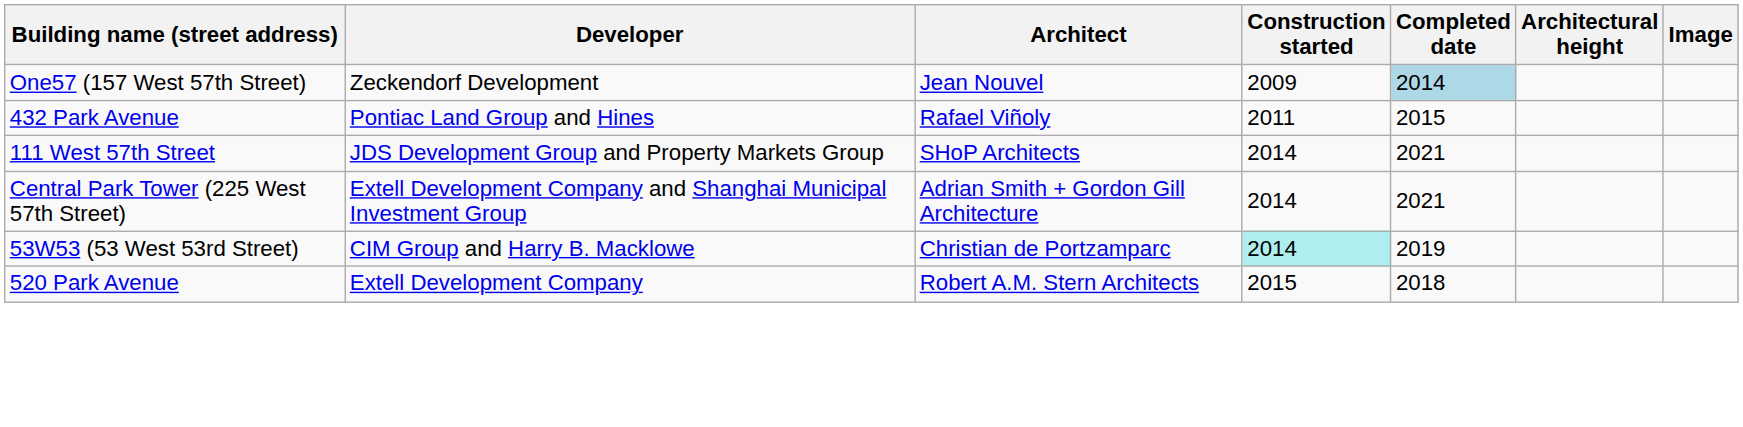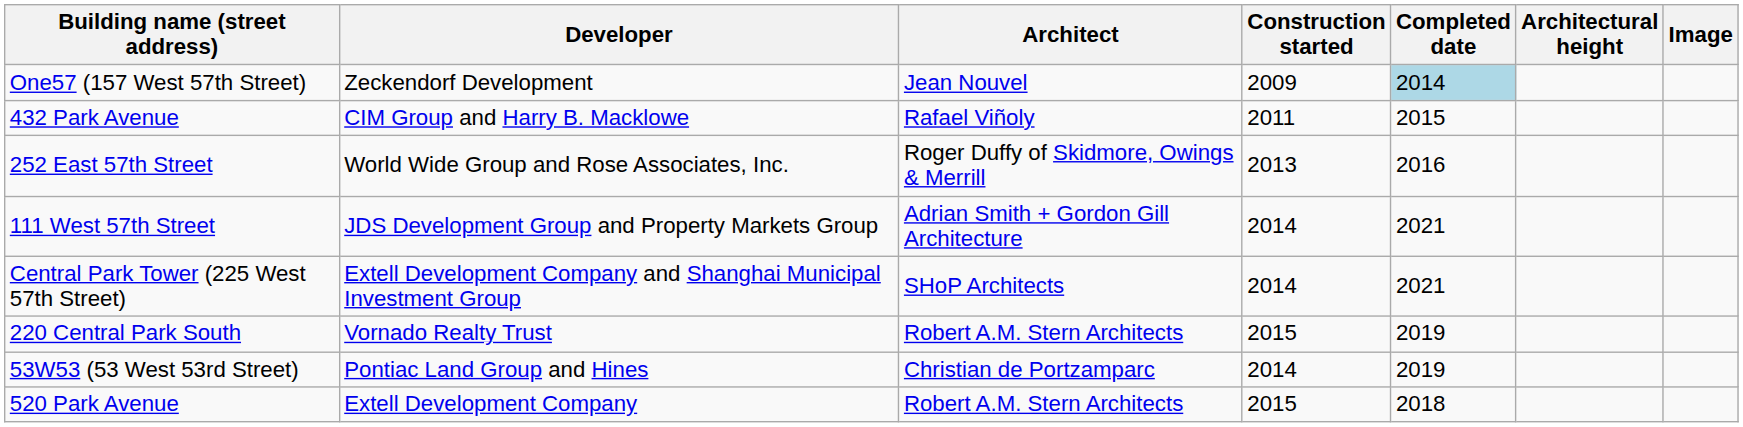432 Park Avenue | Developer: Pontiac Land Group and Hines -> CIM Group and Harry B. Macklowe
+ row: 252 East 57th Street | World Wide Group and Rose Associates, Inc. | Roger Duffy of Skidmore, Owings & Merrill | 2013 | 2016
111 West 57th Street | Architect: SHoP Architects -> Adrian Smith + Gordon Gill Architecture
Central Park Tower (225 West 57th Street) | Architect: Adrian Smith + Gordon Gill Architecture -> SHoP Architects
+ row: 220 Central Park South | Vornado Realty Trust | Robert A.M. Stern Architects | 2015 | 2019
53W53 (53 West 53rd Street) | Developer: CIM Group and Harry B. Macklowe -> Pontiac Land Group and Hines
53W53 (53 West 53rd Street) | Construction started: paleturquoise background -> no background
